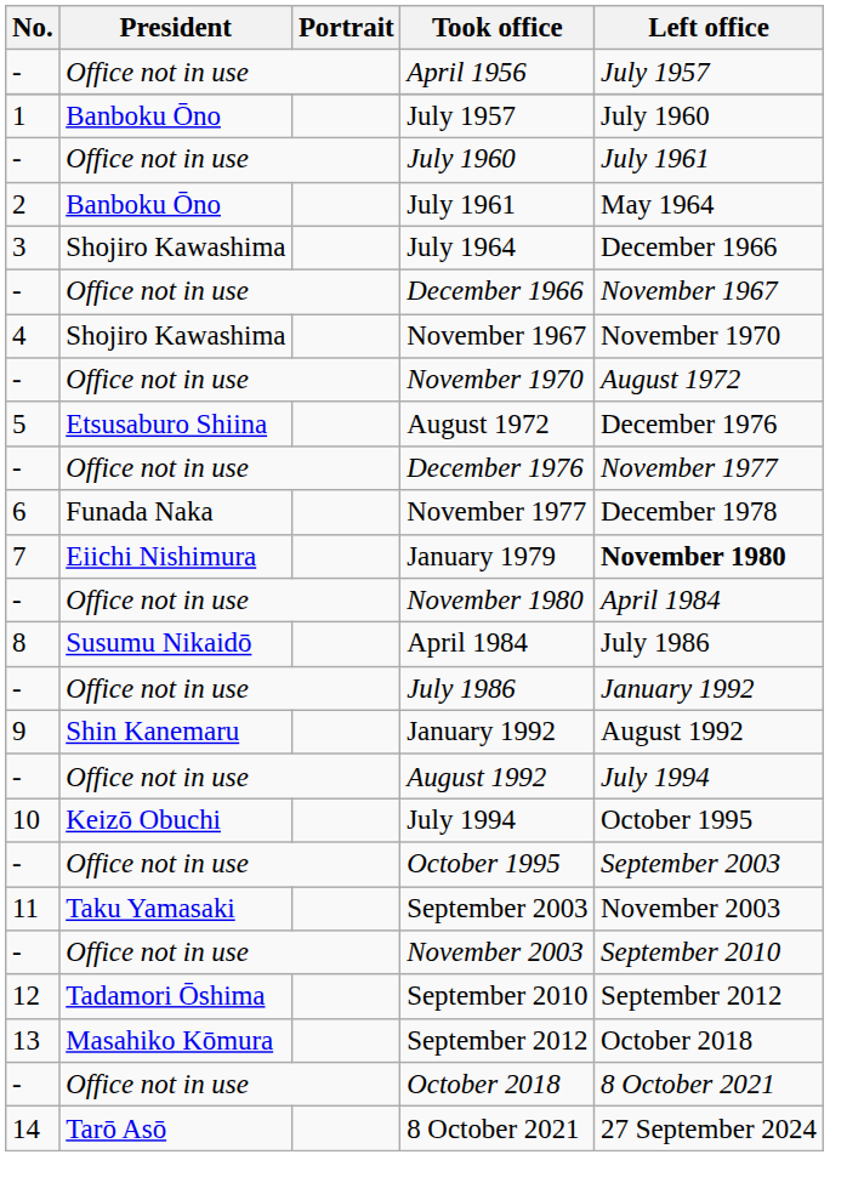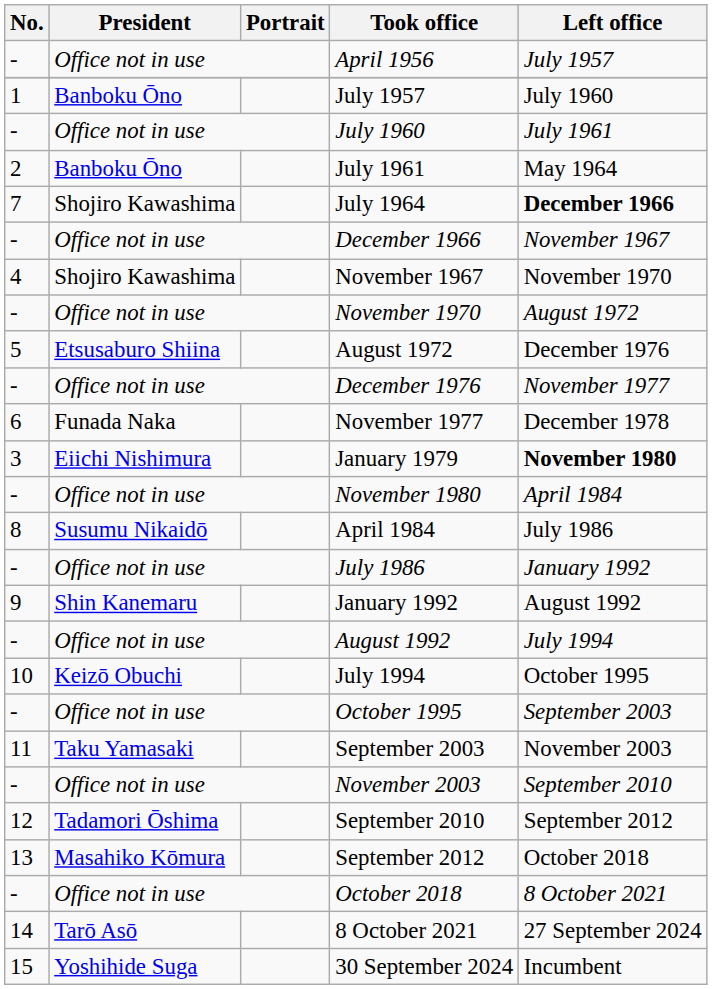July 1964 | No.: 3 -> 7
July 1964 | Left office: normal -> bold
January 1979 | No.: 7 -> 3
+ row: 15 | Yoshihide Suga | 30 September 2024 | Incumbent
